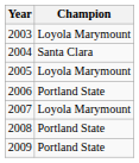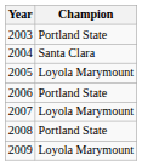2003 | Champion: Loyola Marymount -> Portland State
2009 | Champion: Portland State -> Loyola Marymount
